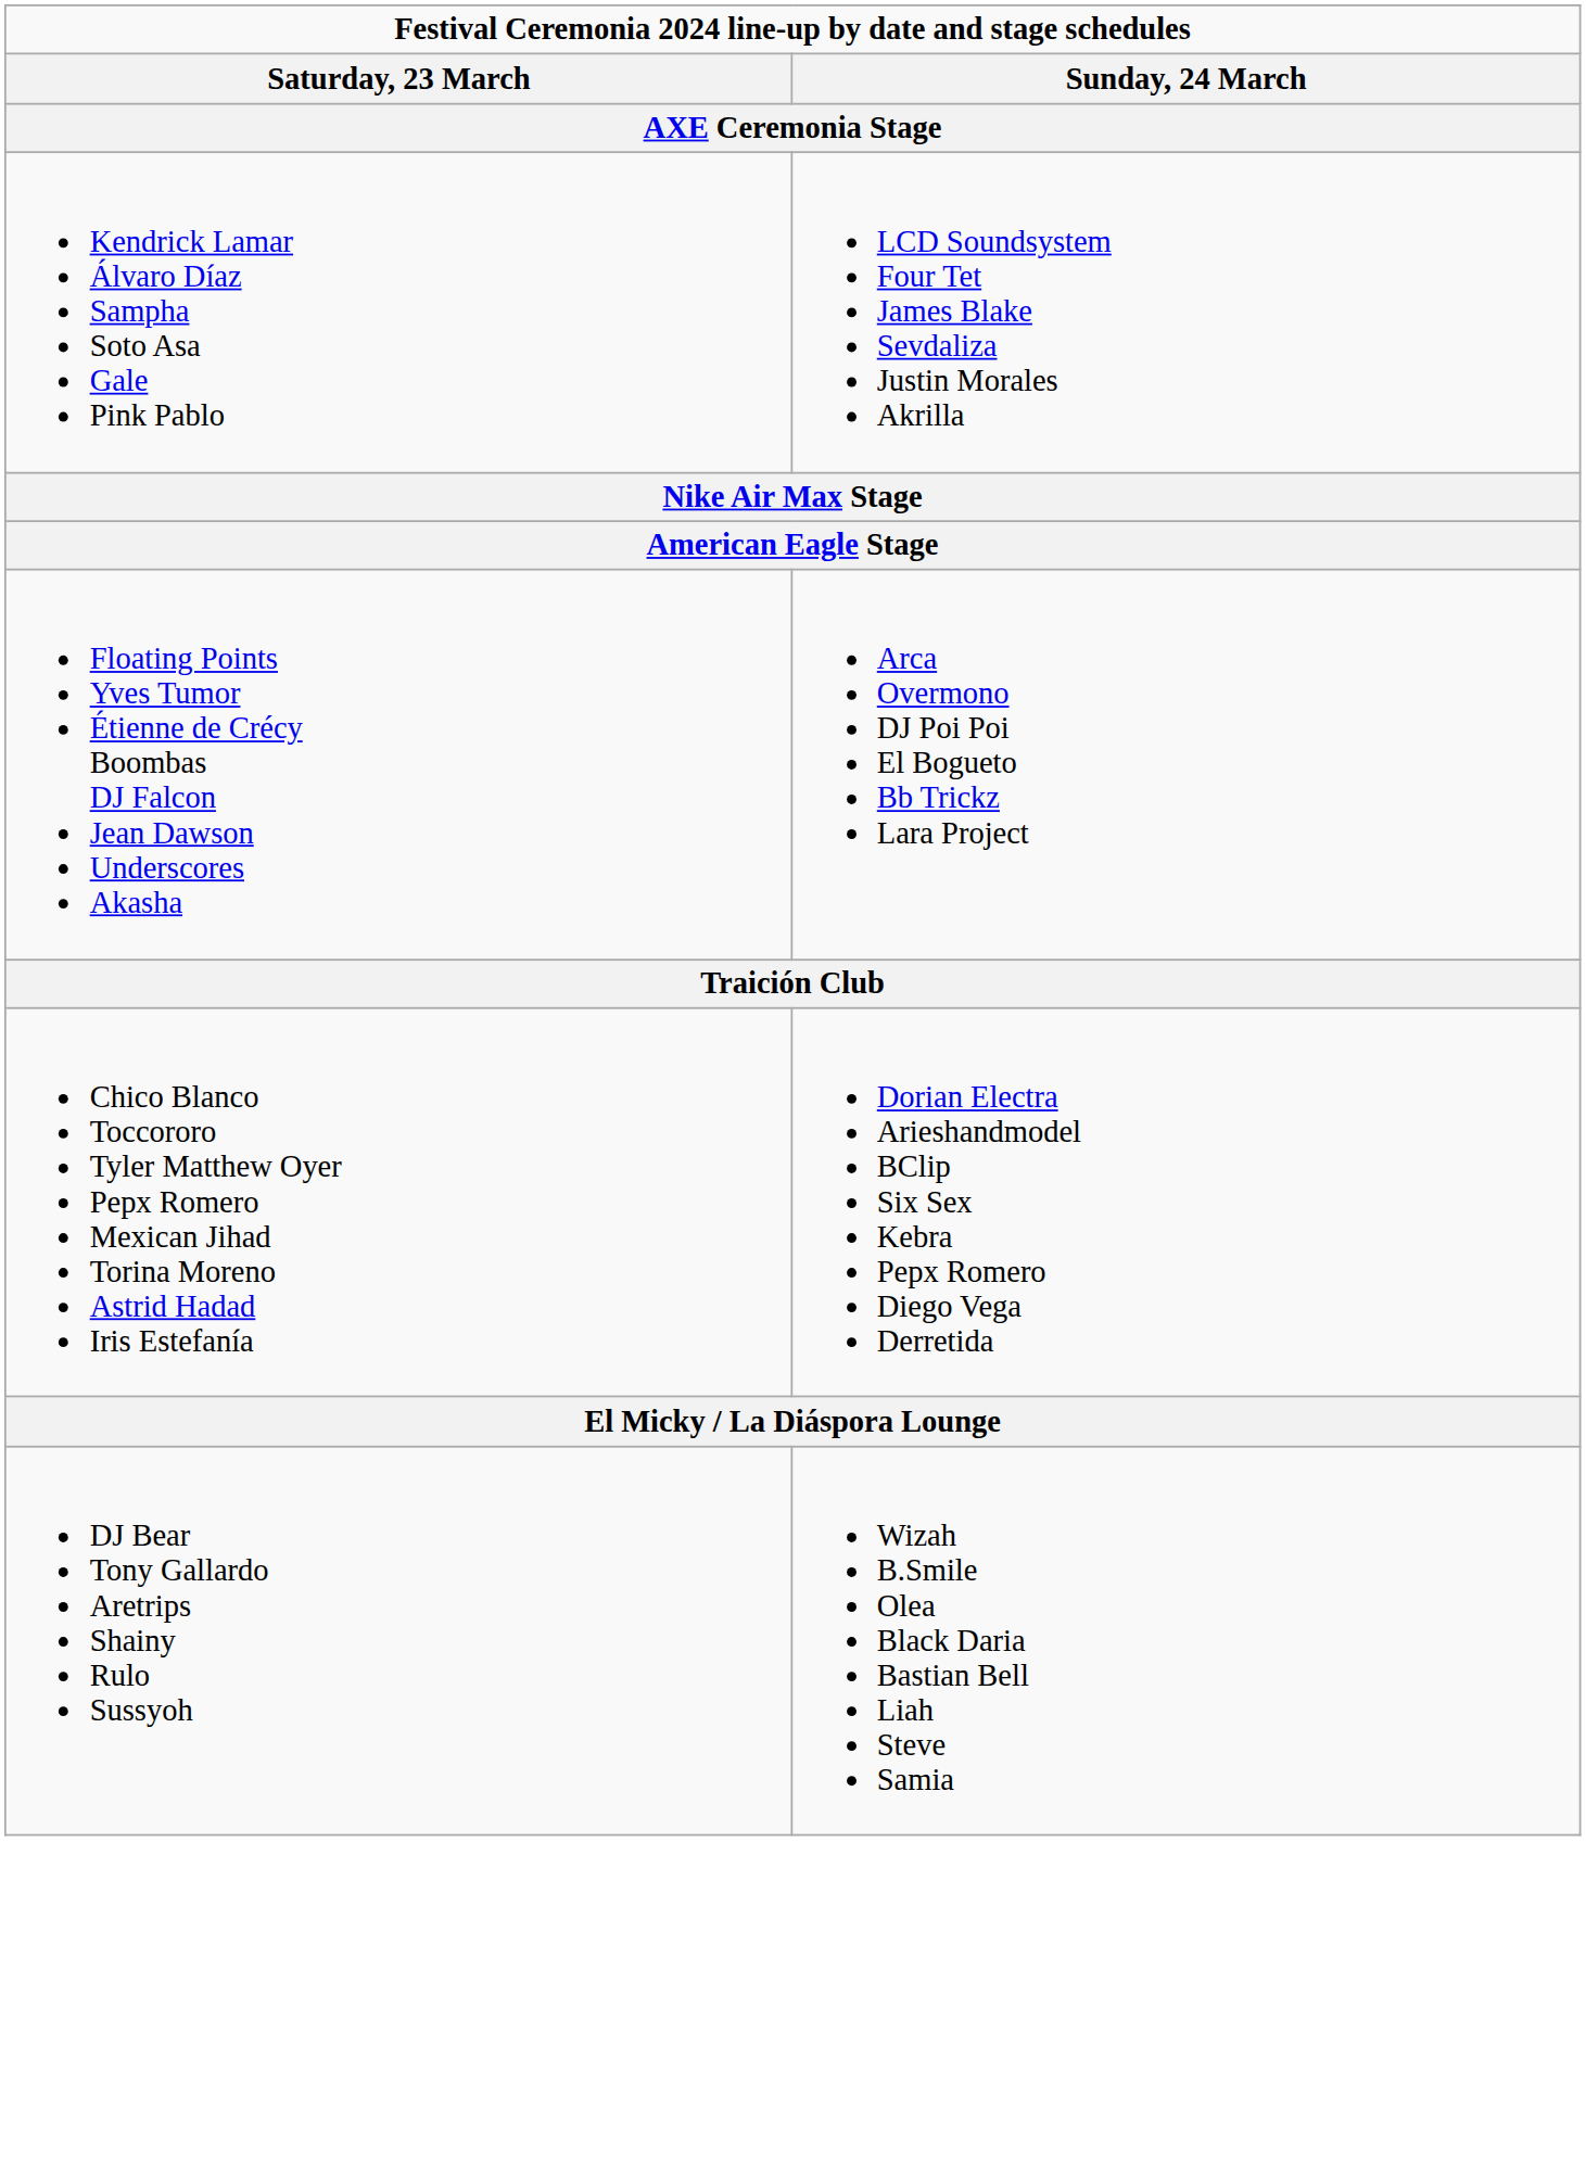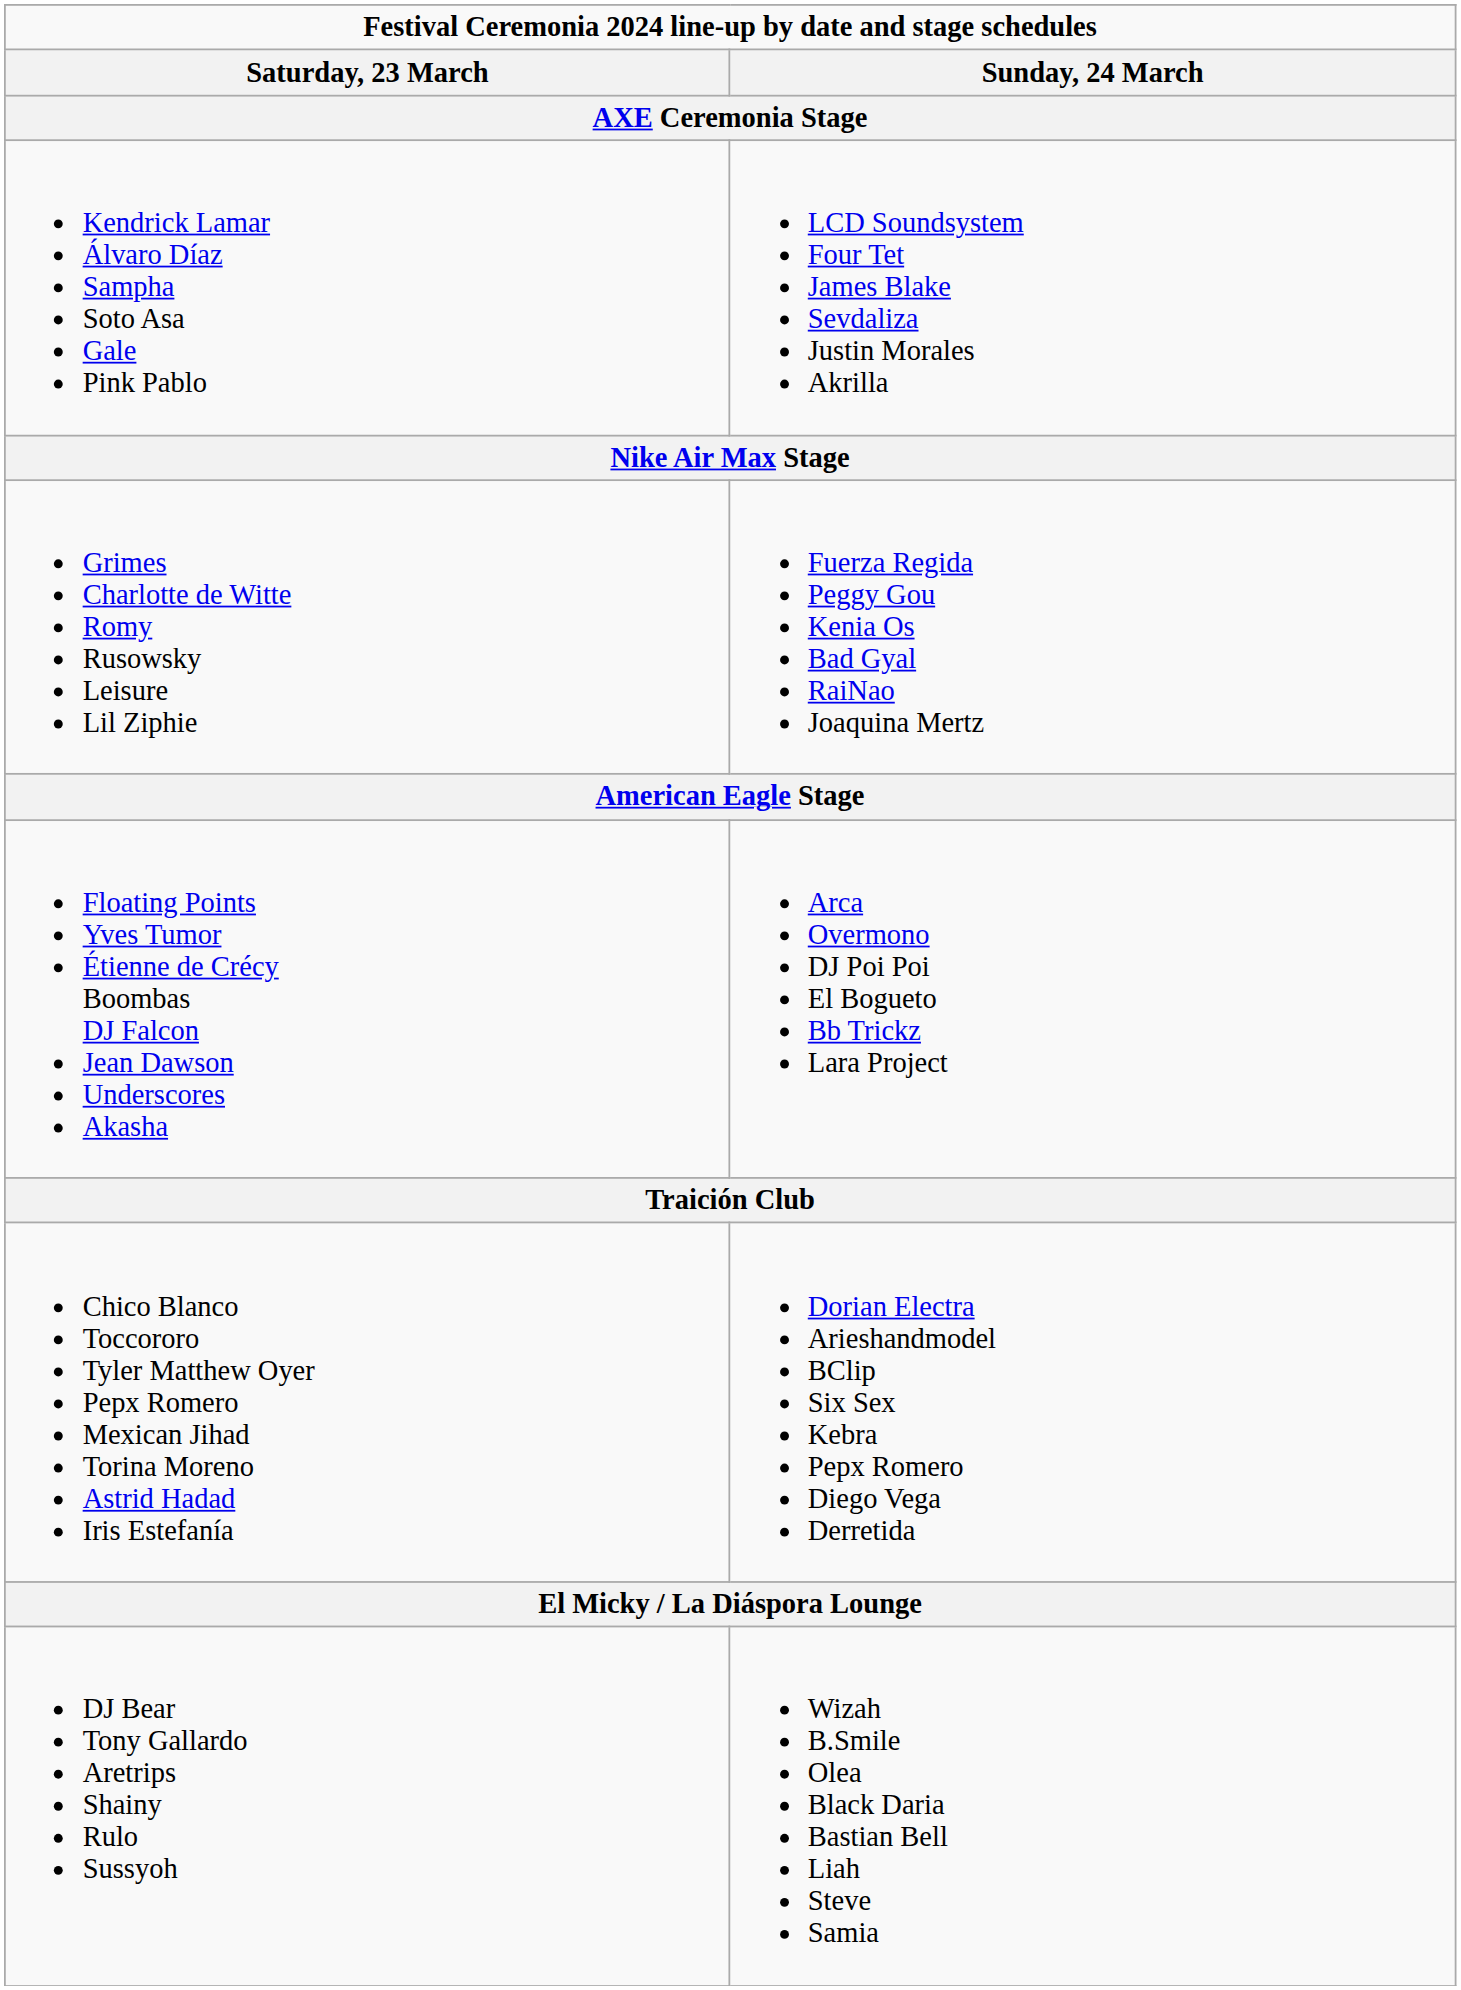+ row: Grimes Charlotte de Witte Romy Rusowsky Leisure Lil Ziphie | Fuerza Regida Peggy Gou Kenia Os Bad Gyal RaiNao Joaquina Mertz
